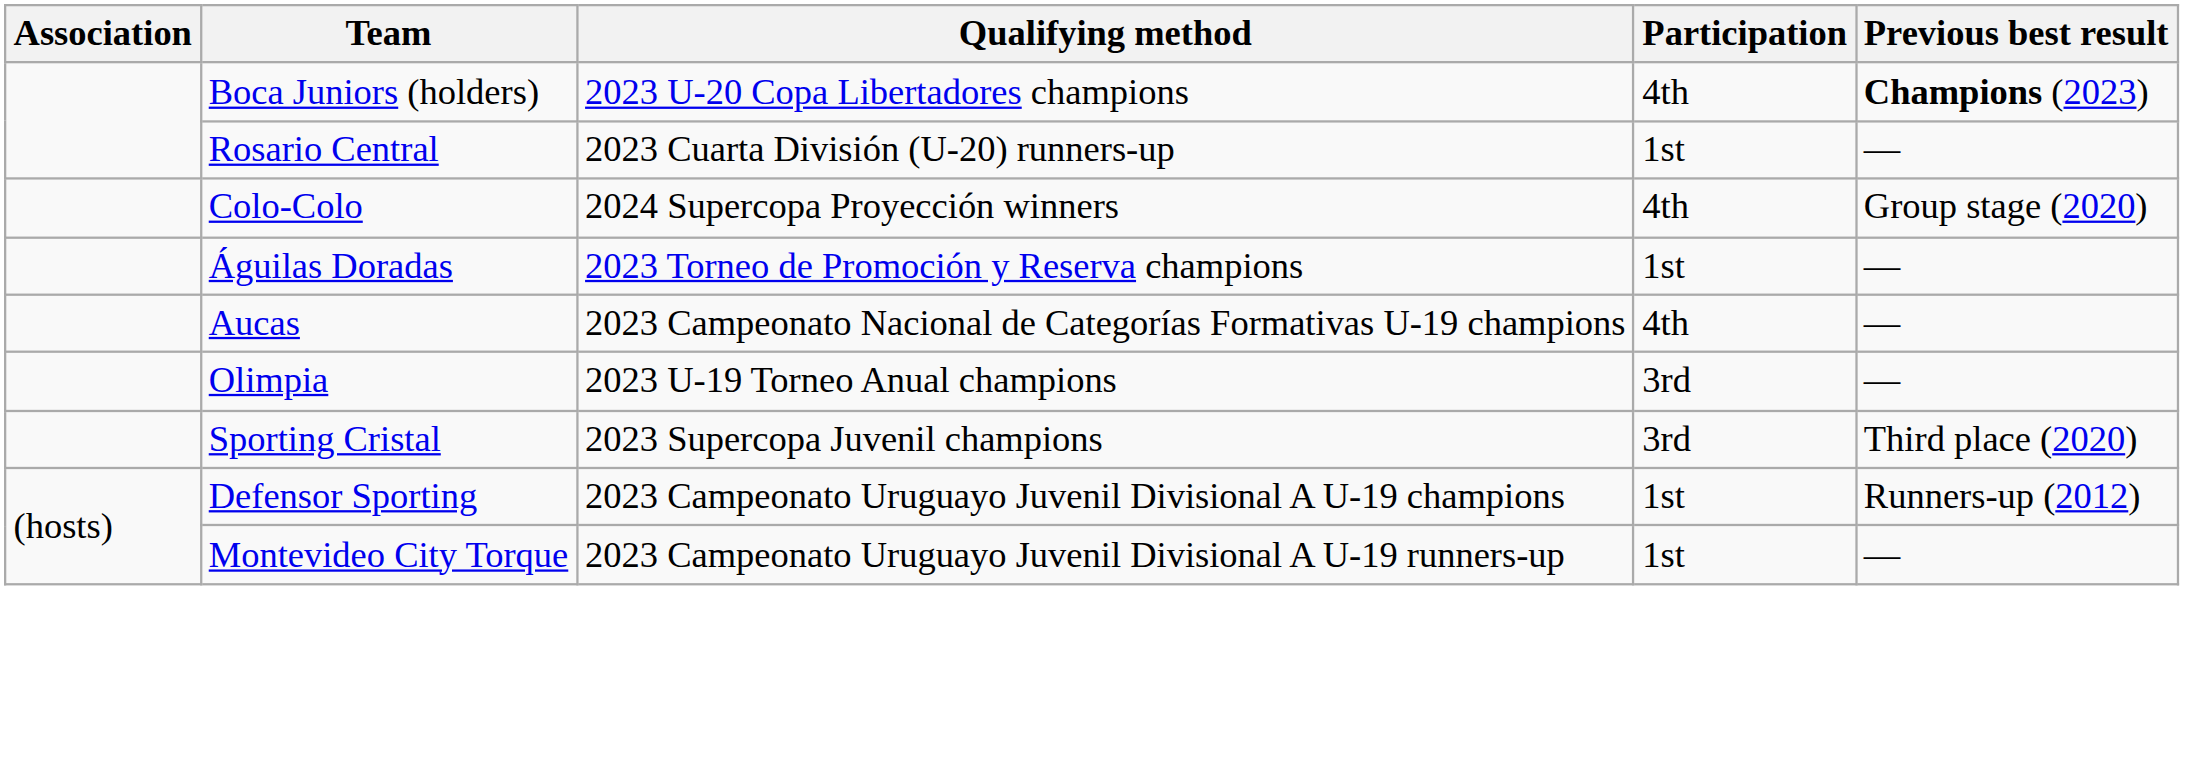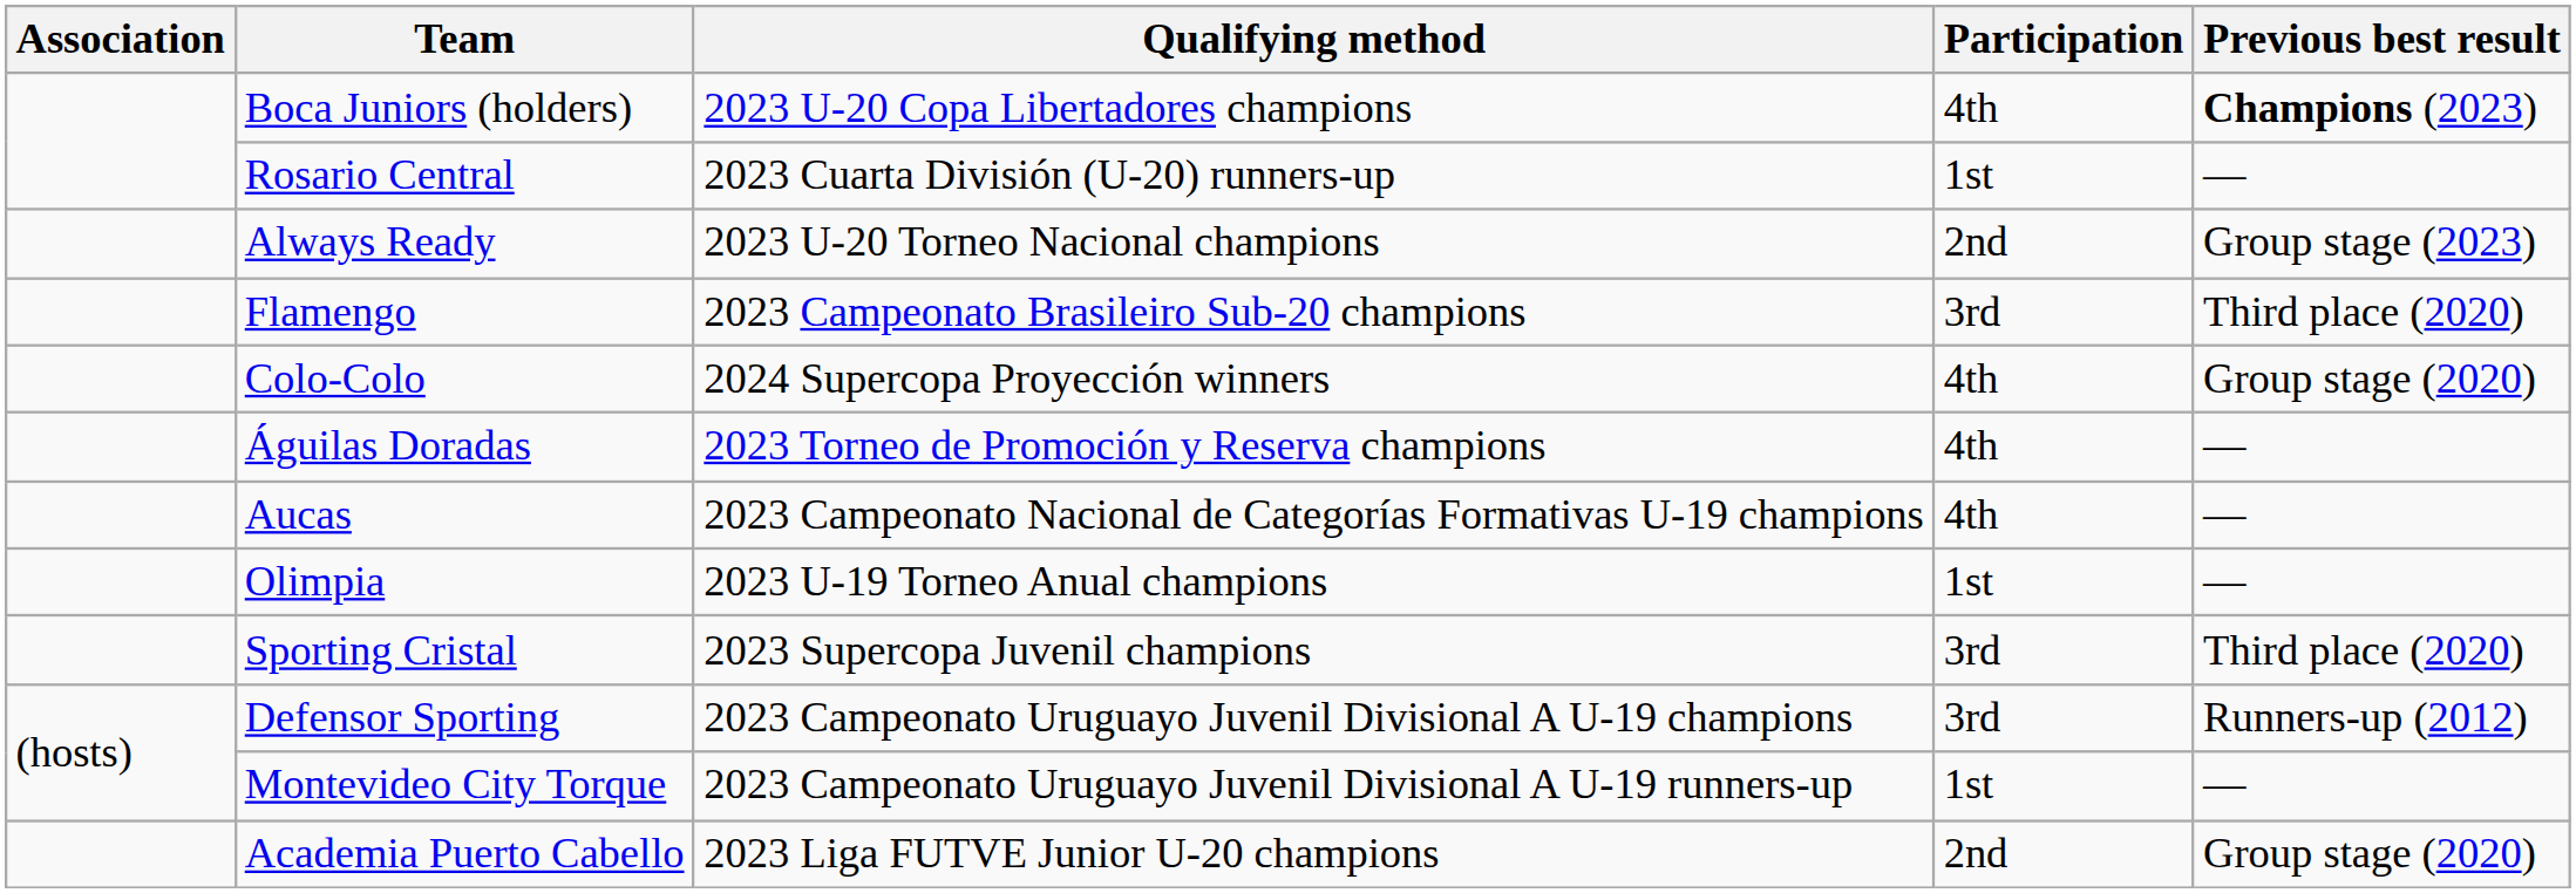+ row: Always Ready | 2023 U-20 Torneo Nacional champions | 2nd | Group stage (2023)
+ row: Flamengo | 2023 Campeonato Brasileiro Sub-20 champions | 3rd | Third place (2020)
Águilas Doradas | Participation: 1st -> 4th
Olimpia | Participation: 3rd -> 1st
Defensor Sporting | Participation: 1st -> 3rd
+ row: Academia Puerto Cabello | 2023 Liga FUTVE Junior U-20 champions | 2nd | Group stage (2020)
